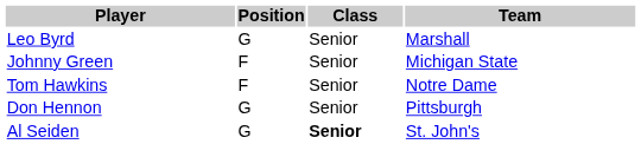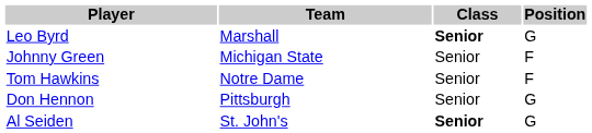columns swapped: Position <-> Team
Leo Byrd | Class: normal -> bold
